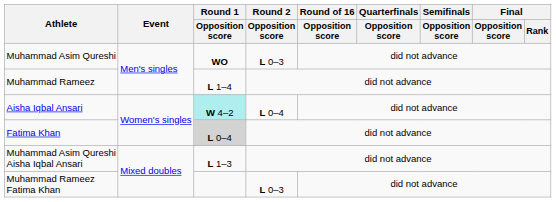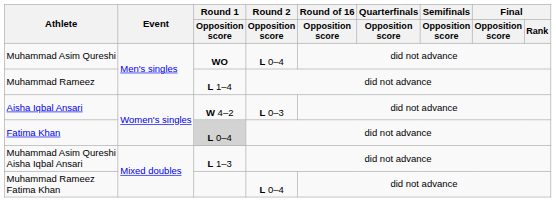Muhammad Asim Qureshi | Round 2 / Opposition score: L 0–3 -> L 0–4
Aisha Iqbal Ansari | Round 1 / Opposition score: paleturquoise background -> no background
Aisha Iqbal Ansari | Round 2 / Opposition score: L 0–4 -> L 0–3
Muhammad Rameez Fatima Khan | Round 2 / Opposition score: L 0–3 -> L 0–4
